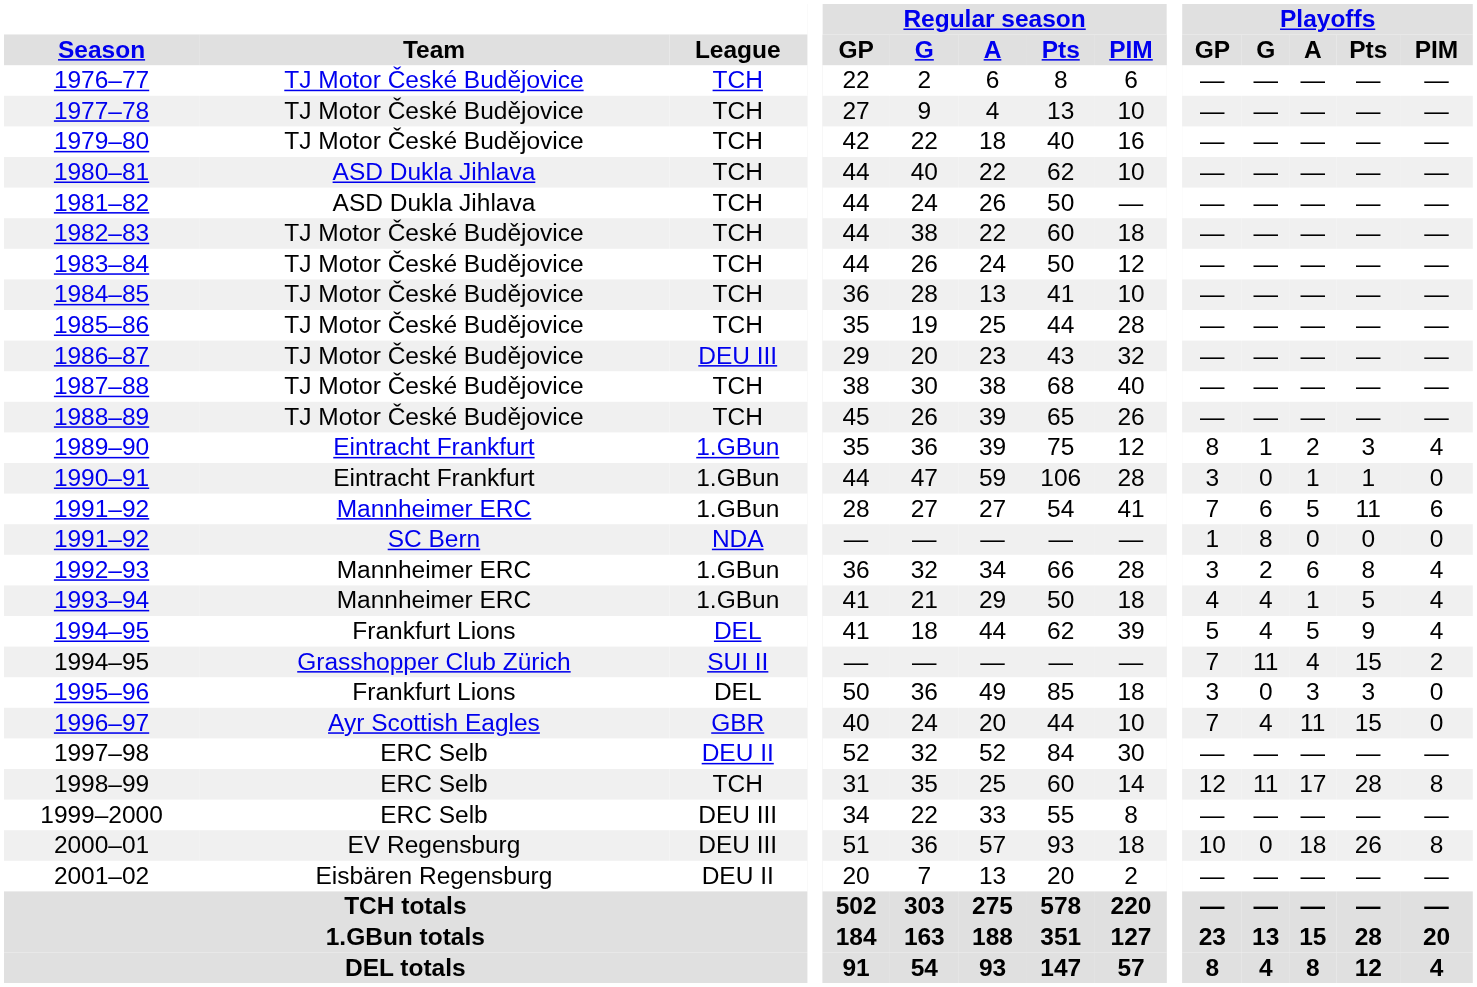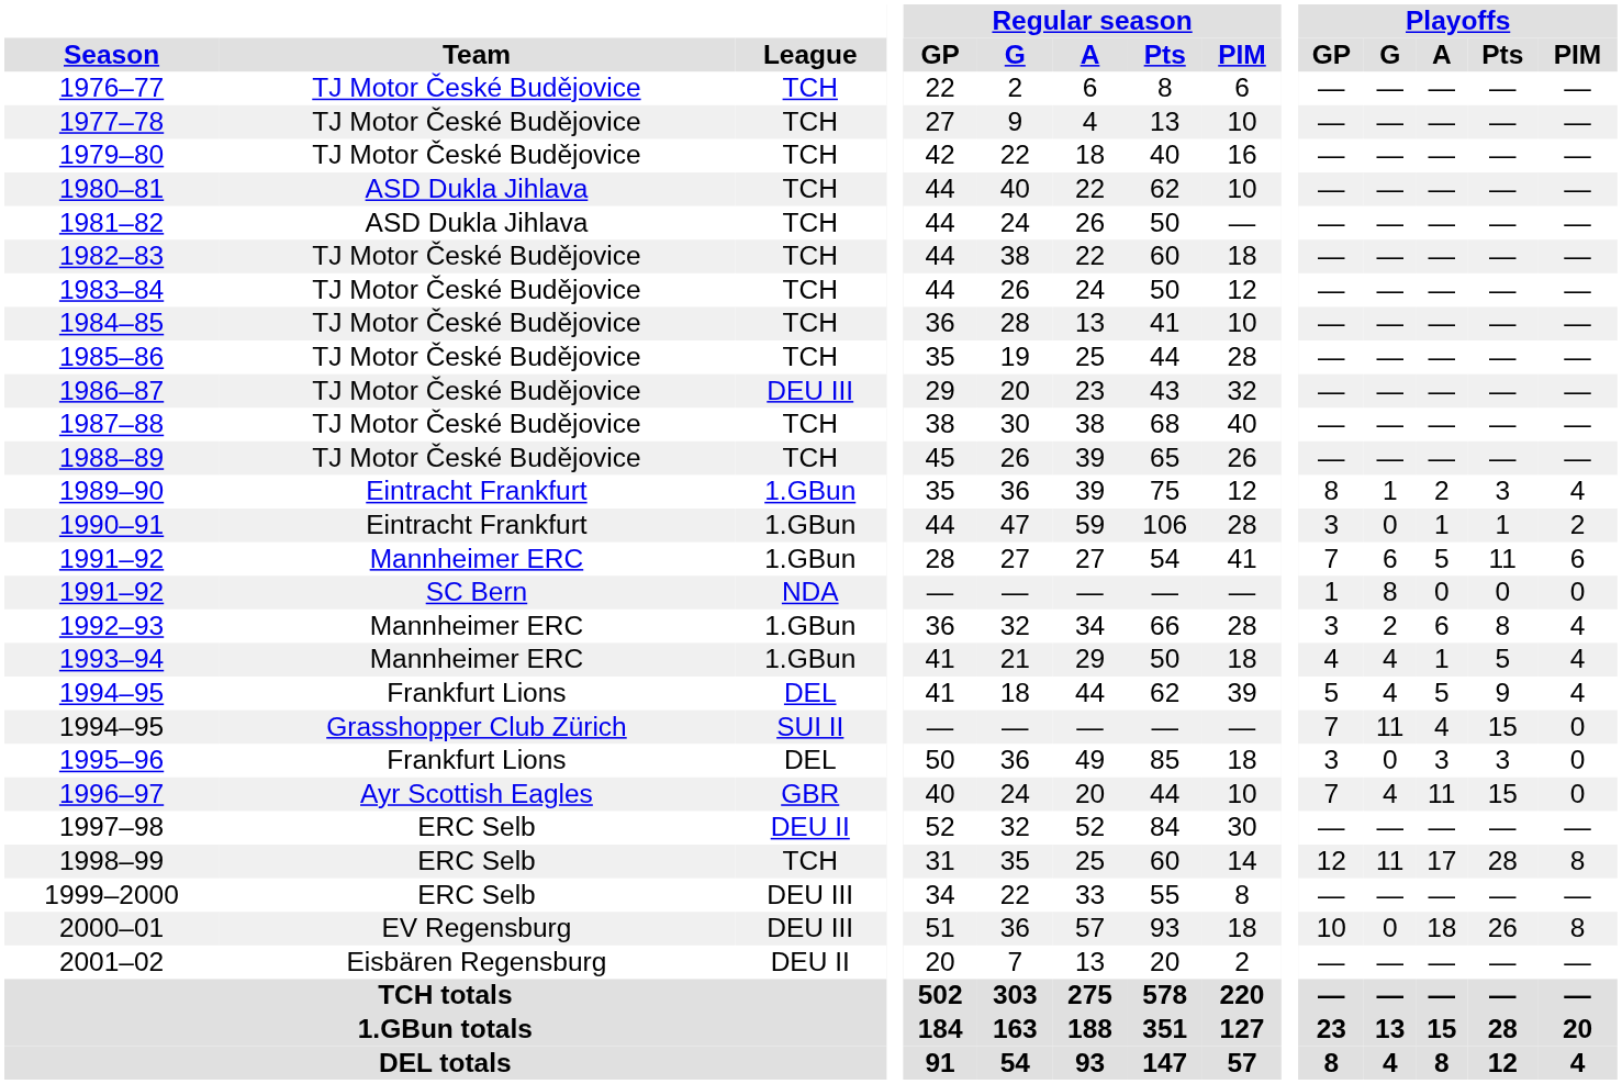1990–91 | Playoffs / PIM: 0 -> 2
1994–95 / Grasshopper Club Zürich | Playoffs / PIM: 2 -> 0
